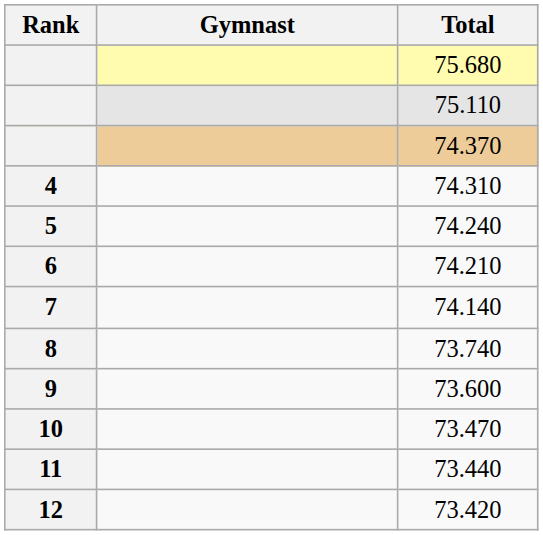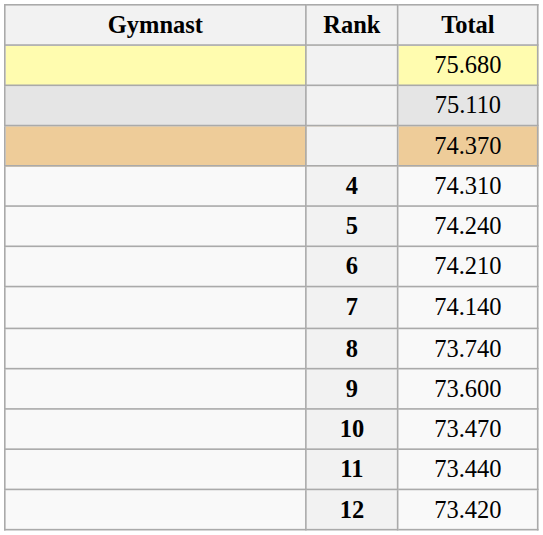columns swapped: Rank <-> Gymnast
